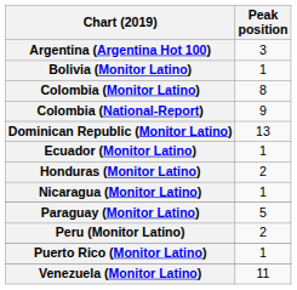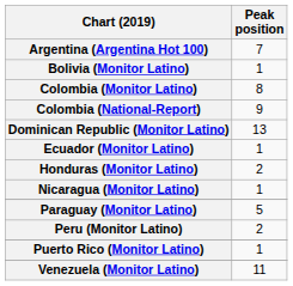Argentina (Argentina Hot 100) | Peak position: 3 -> 7
